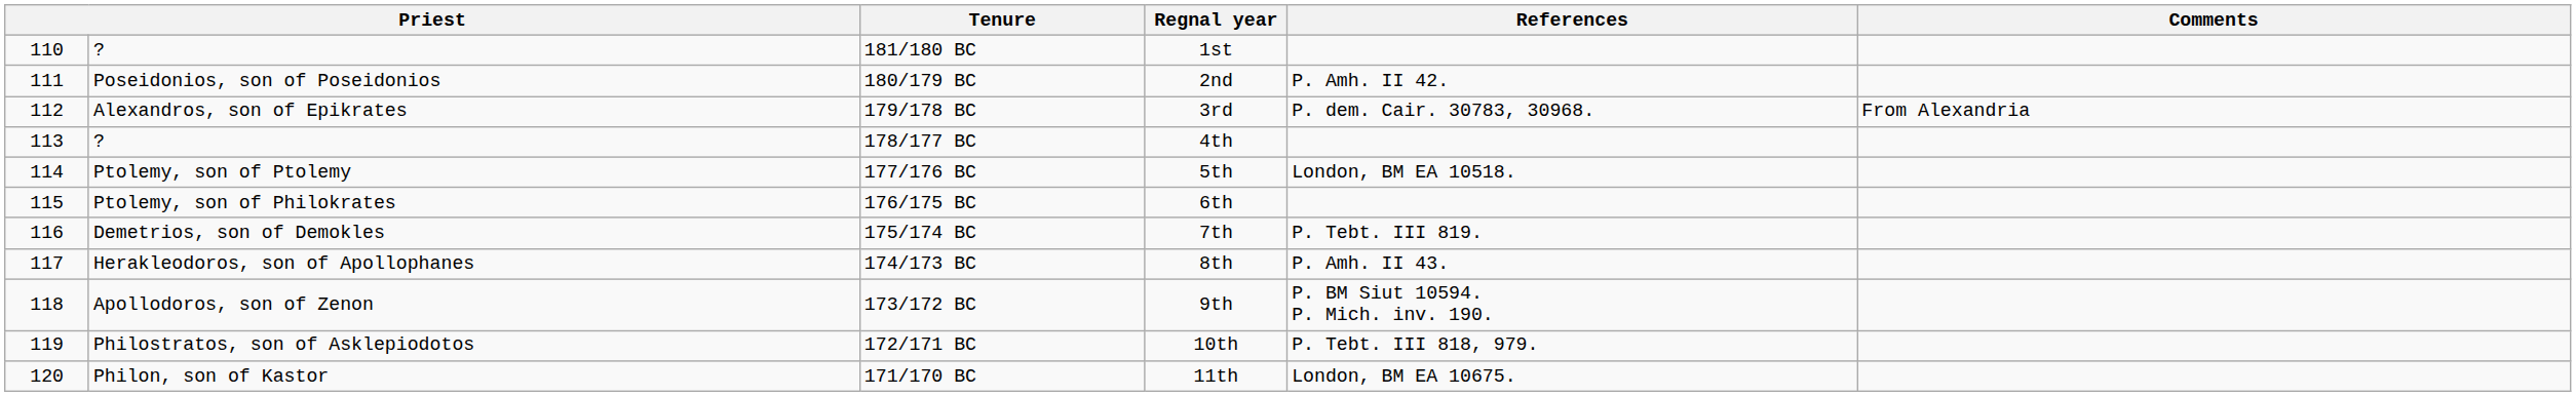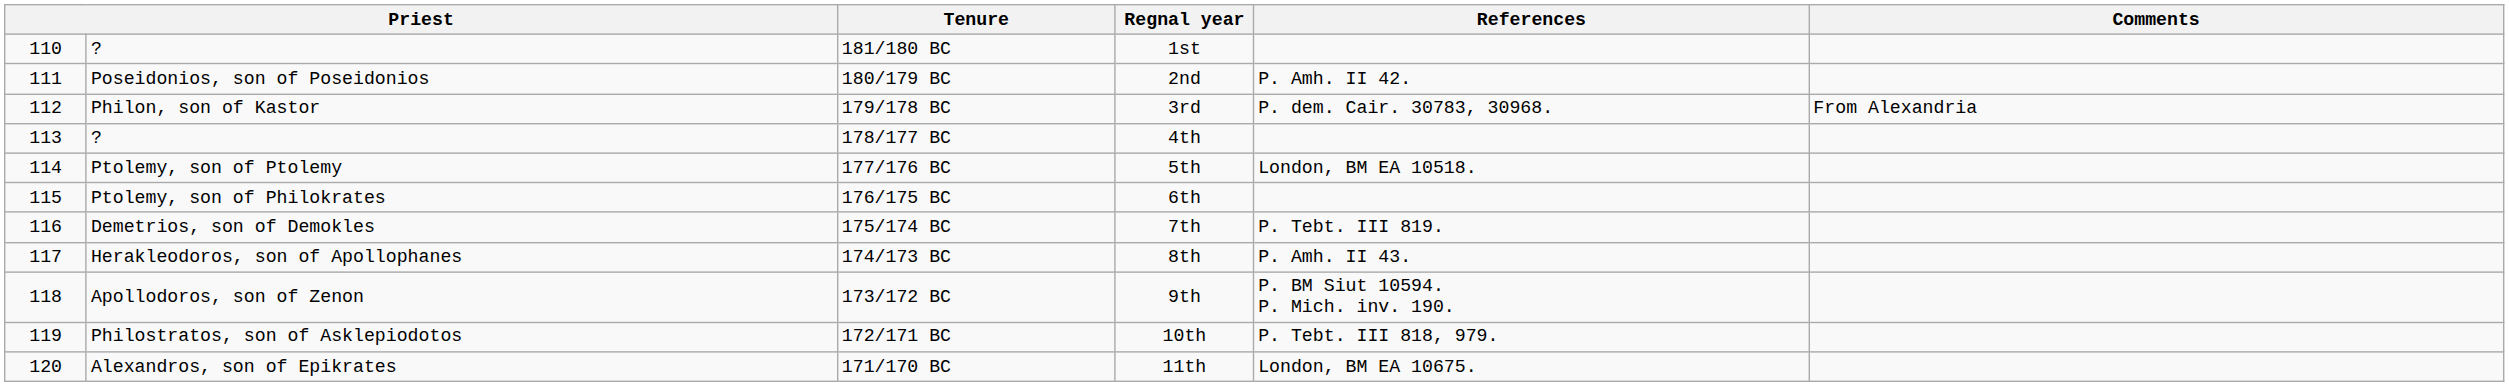179/178 BC | column 2: Alexandros, son of Epikrates -> Philon, son of Kastor
171/170 BC | column 2: Philon, son of Kastor -> Alexandros, son of Epikrates
